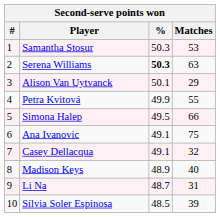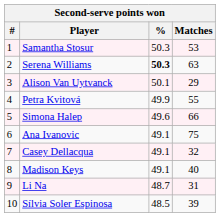Simona Halep | %: 49.5 -> 49.6
Madison Keys | %: 48.9 -> 49.1
